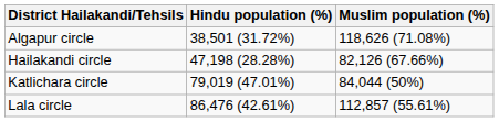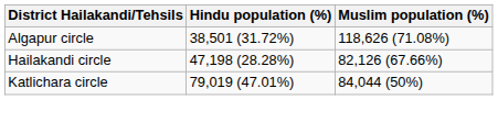- row: Lala circle | 86,476 (42.61%) | 112,857 (55.61%)
